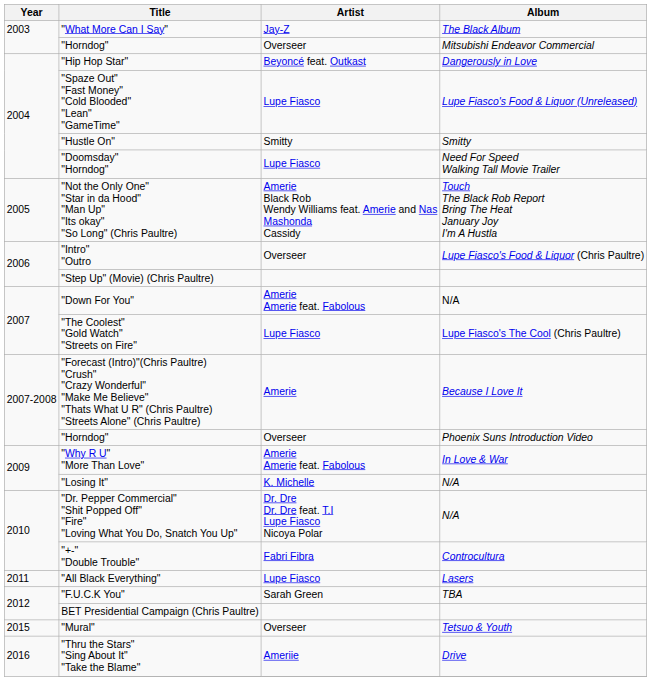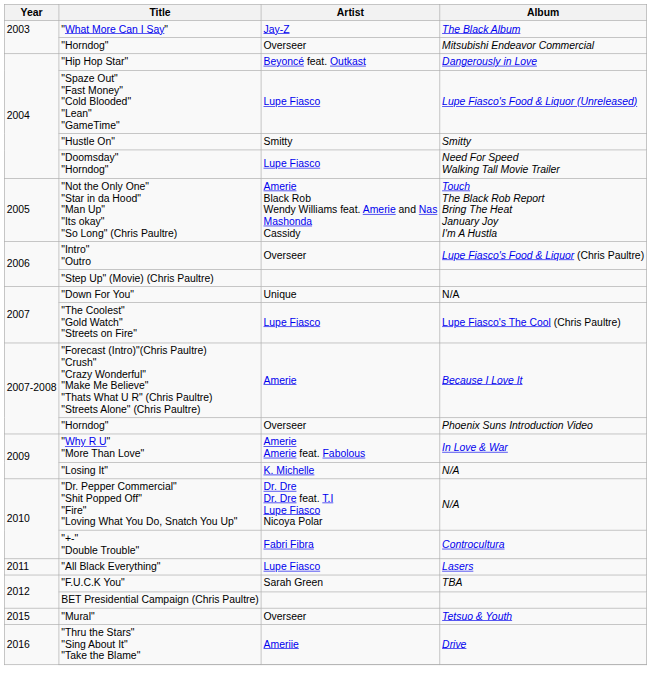"Down For You" | Artist: Amerie Amerie feat. Fabolous -> Unique
